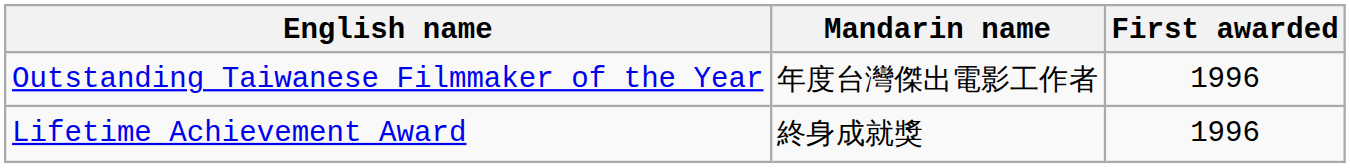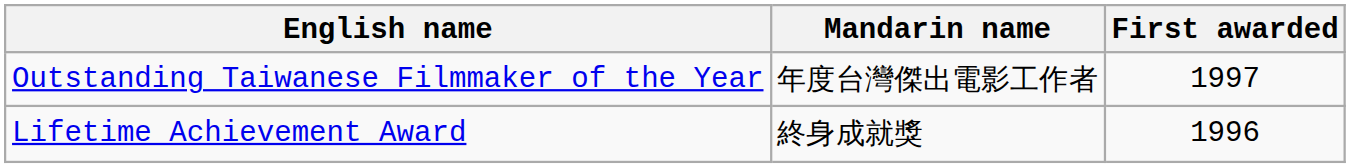Outstanding Taiwanese Filmmaker of the Year | First awarded: 1996 -> 1997
